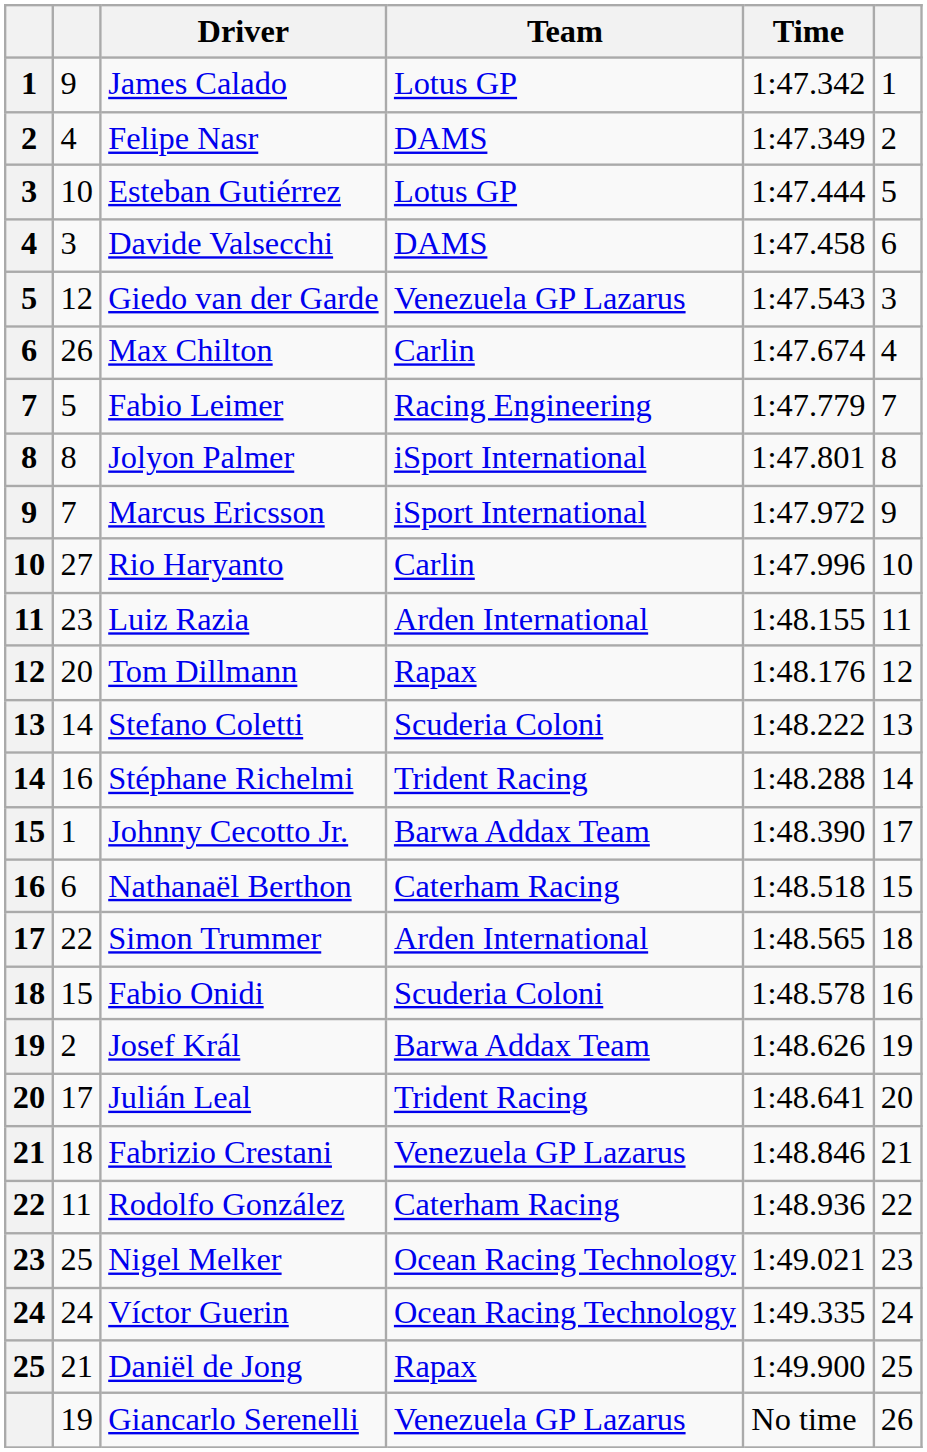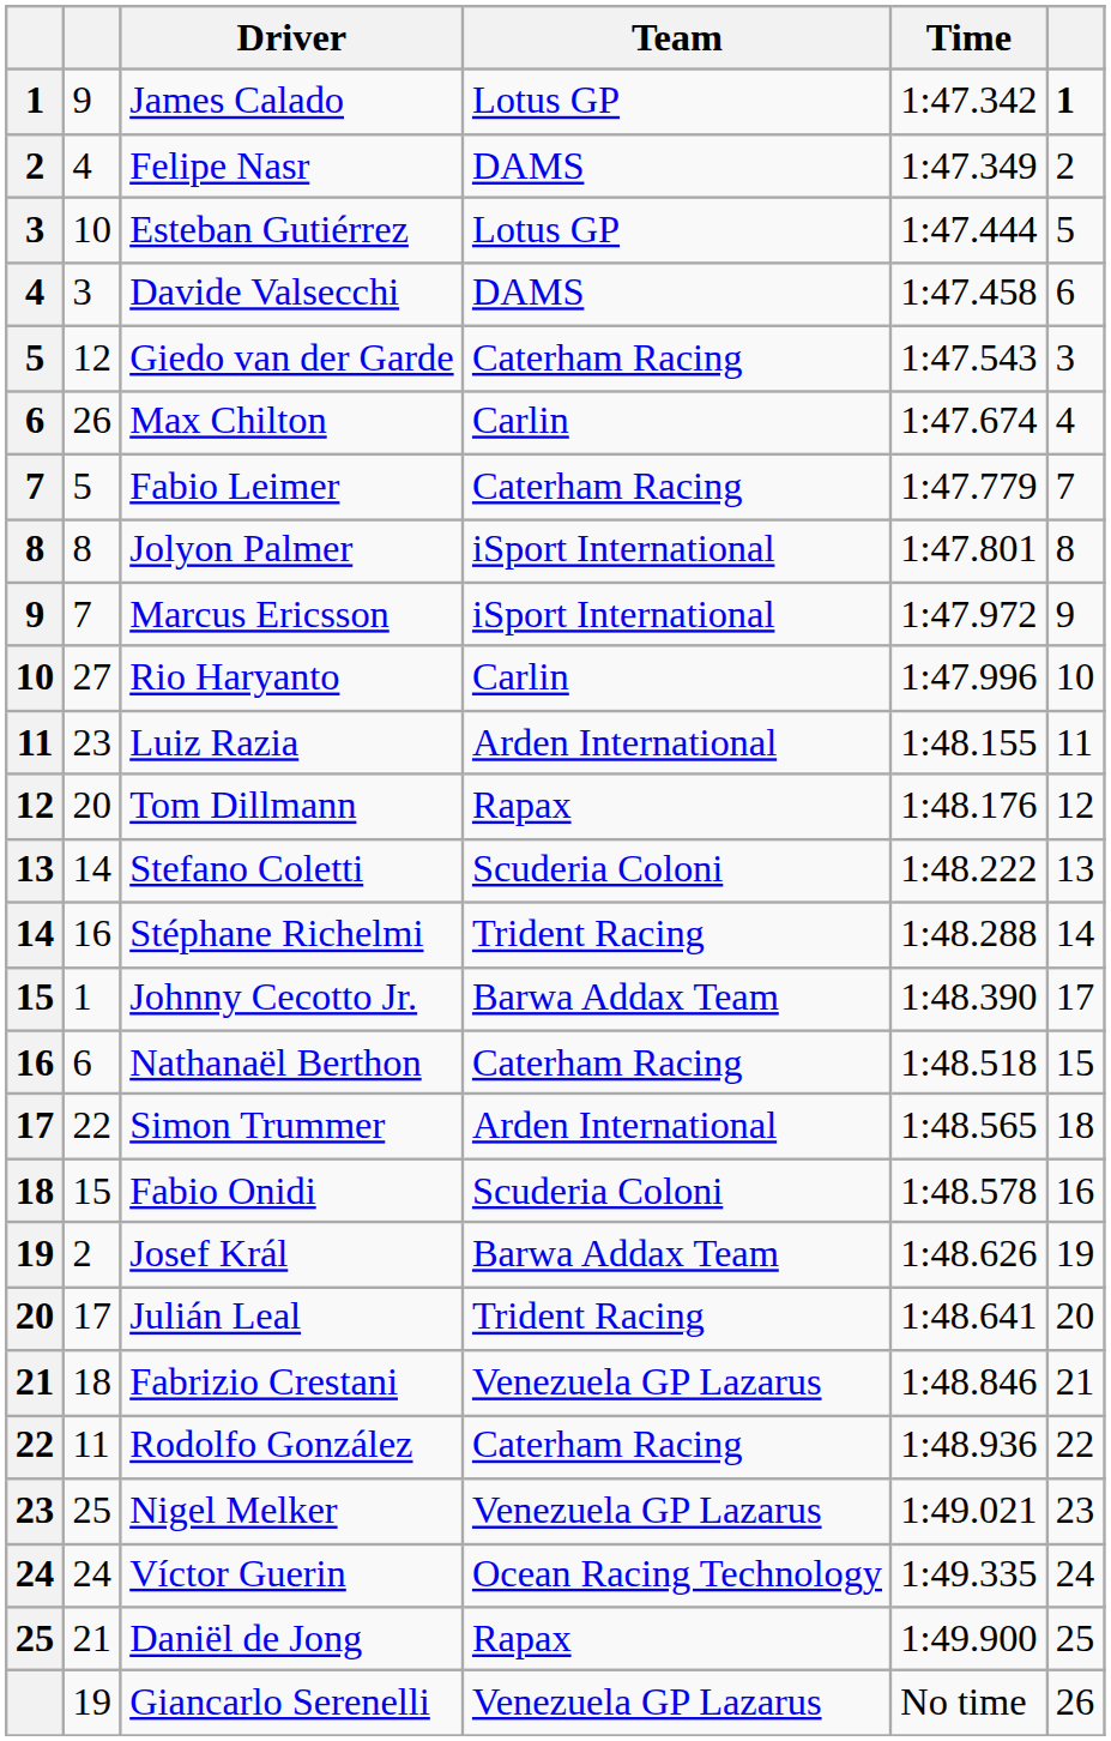James Calado | column 6: normal -> bold
Giedo van der Garde | Team: Venezuela GP Lazarus -> Caterham Racing
Fabio Leimer | Team: Racing Engineering -> Caterham Racing
Nigel Melker | Team: Ocean Racing Technology -> Venezuela GP Lazarus
